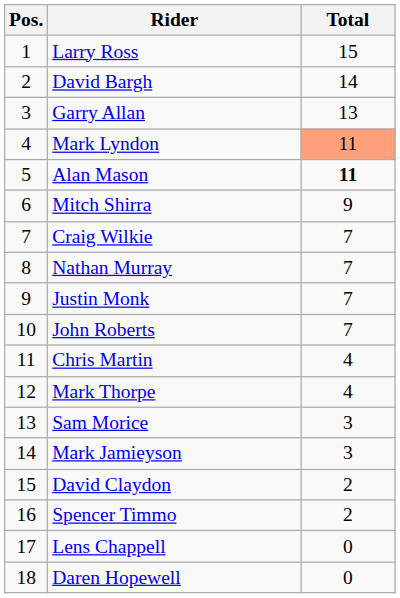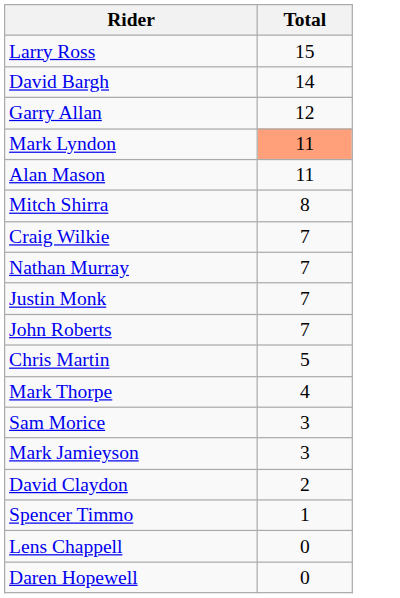- column: Pos. | 1 | 2 | 3 | 4 | 5 | 6 | 7 | 8 | 9 | 10 | 11 | 12 | 13 | 14 | 15 | 16 | 17 | 18
Garry Allan | Total: 13 -> 12
Alan Mason | Total: bold -> normal
Mitch Shirra | Total: 9 -> 8
Chris Martin | Total: 4 -> 5
Spencer Timmo | Total: 2 -> 1
